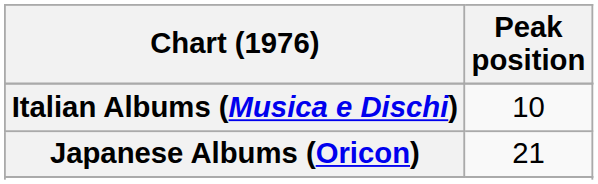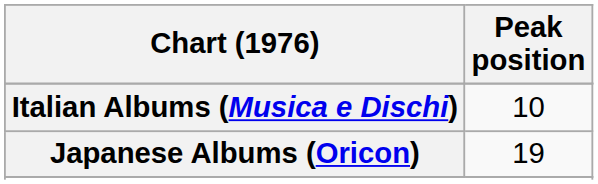Japanese Albums (Oricon) | Peak position: 21 -> 19
